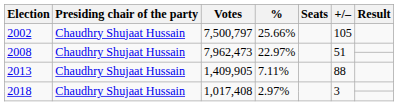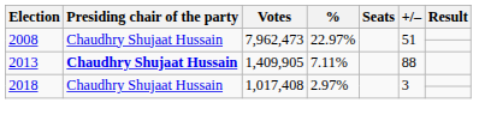- row: 2002 | Chaudhry Shujaat Hussain | 7,500,797 | 25.66% | 105
2013 | Presiding chair of the party: normal -> bold
